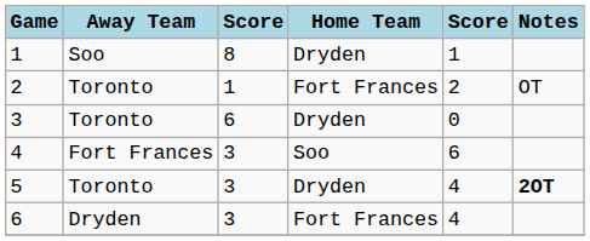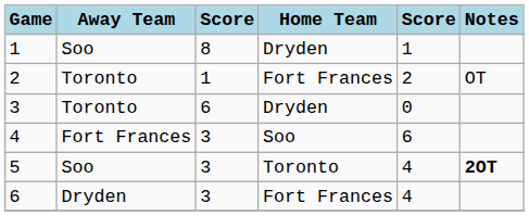5 | Away Team: Toronto -> Soo
5 | Home Team: Dryden -> Toronto
